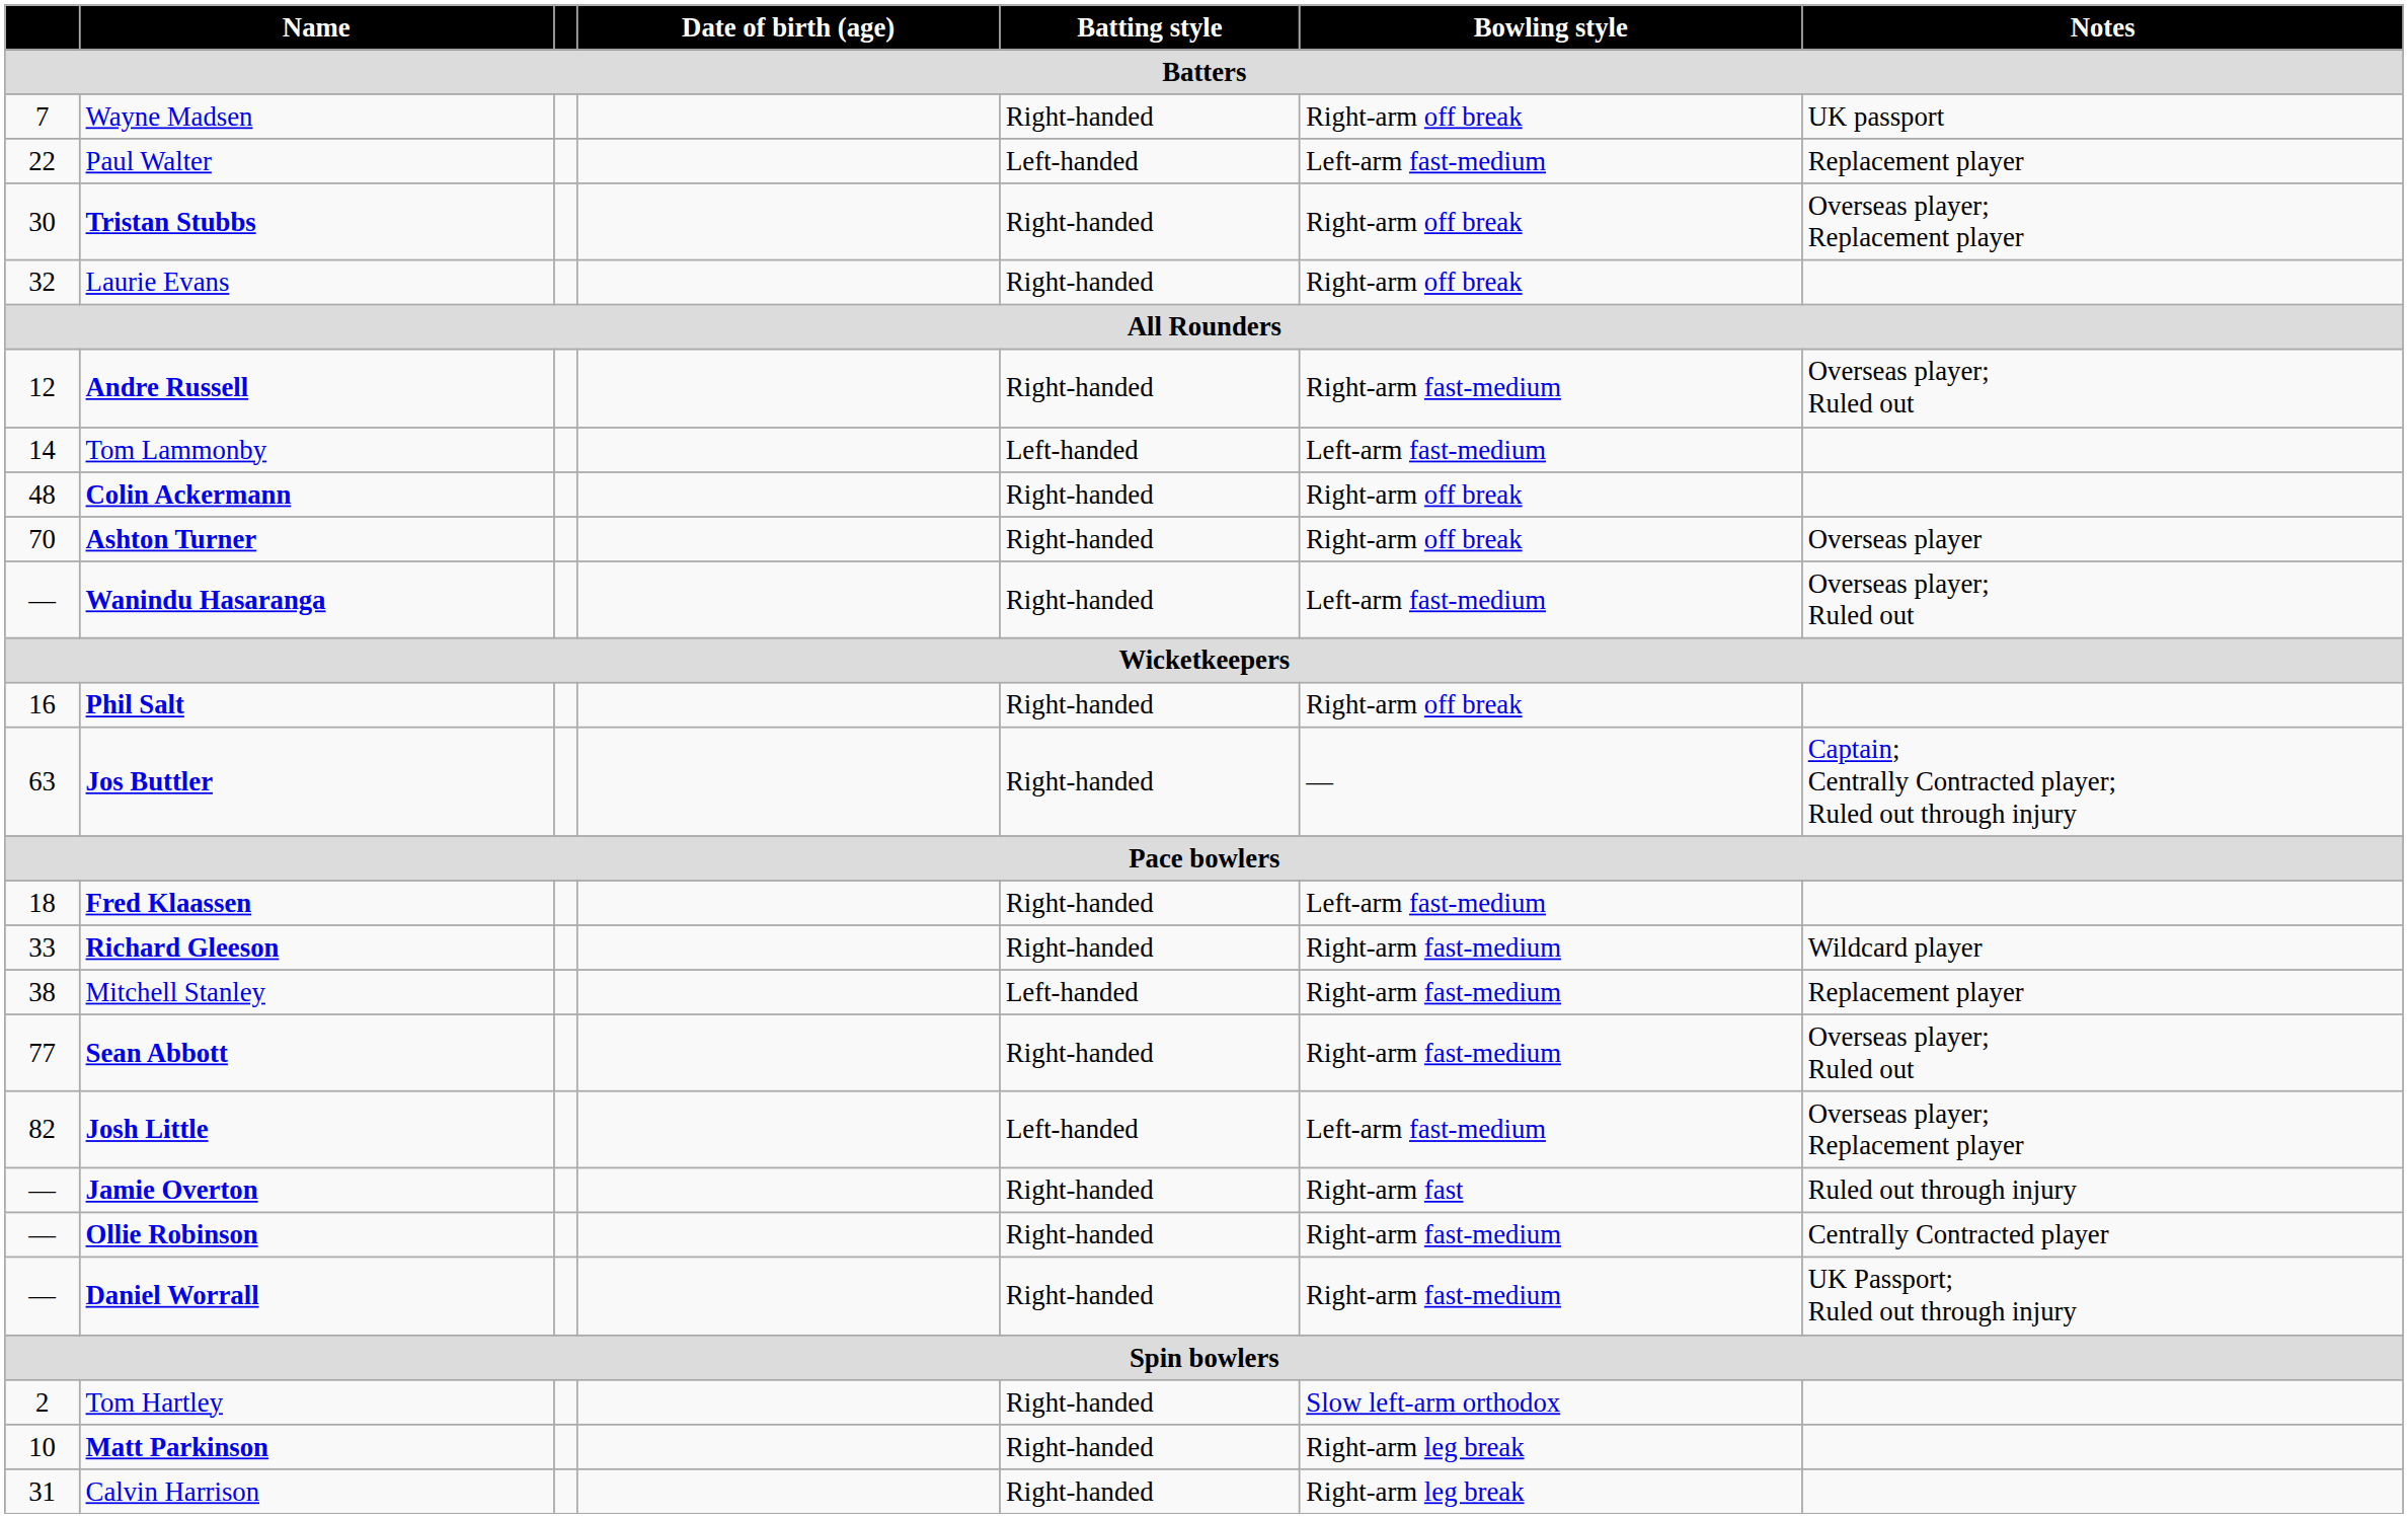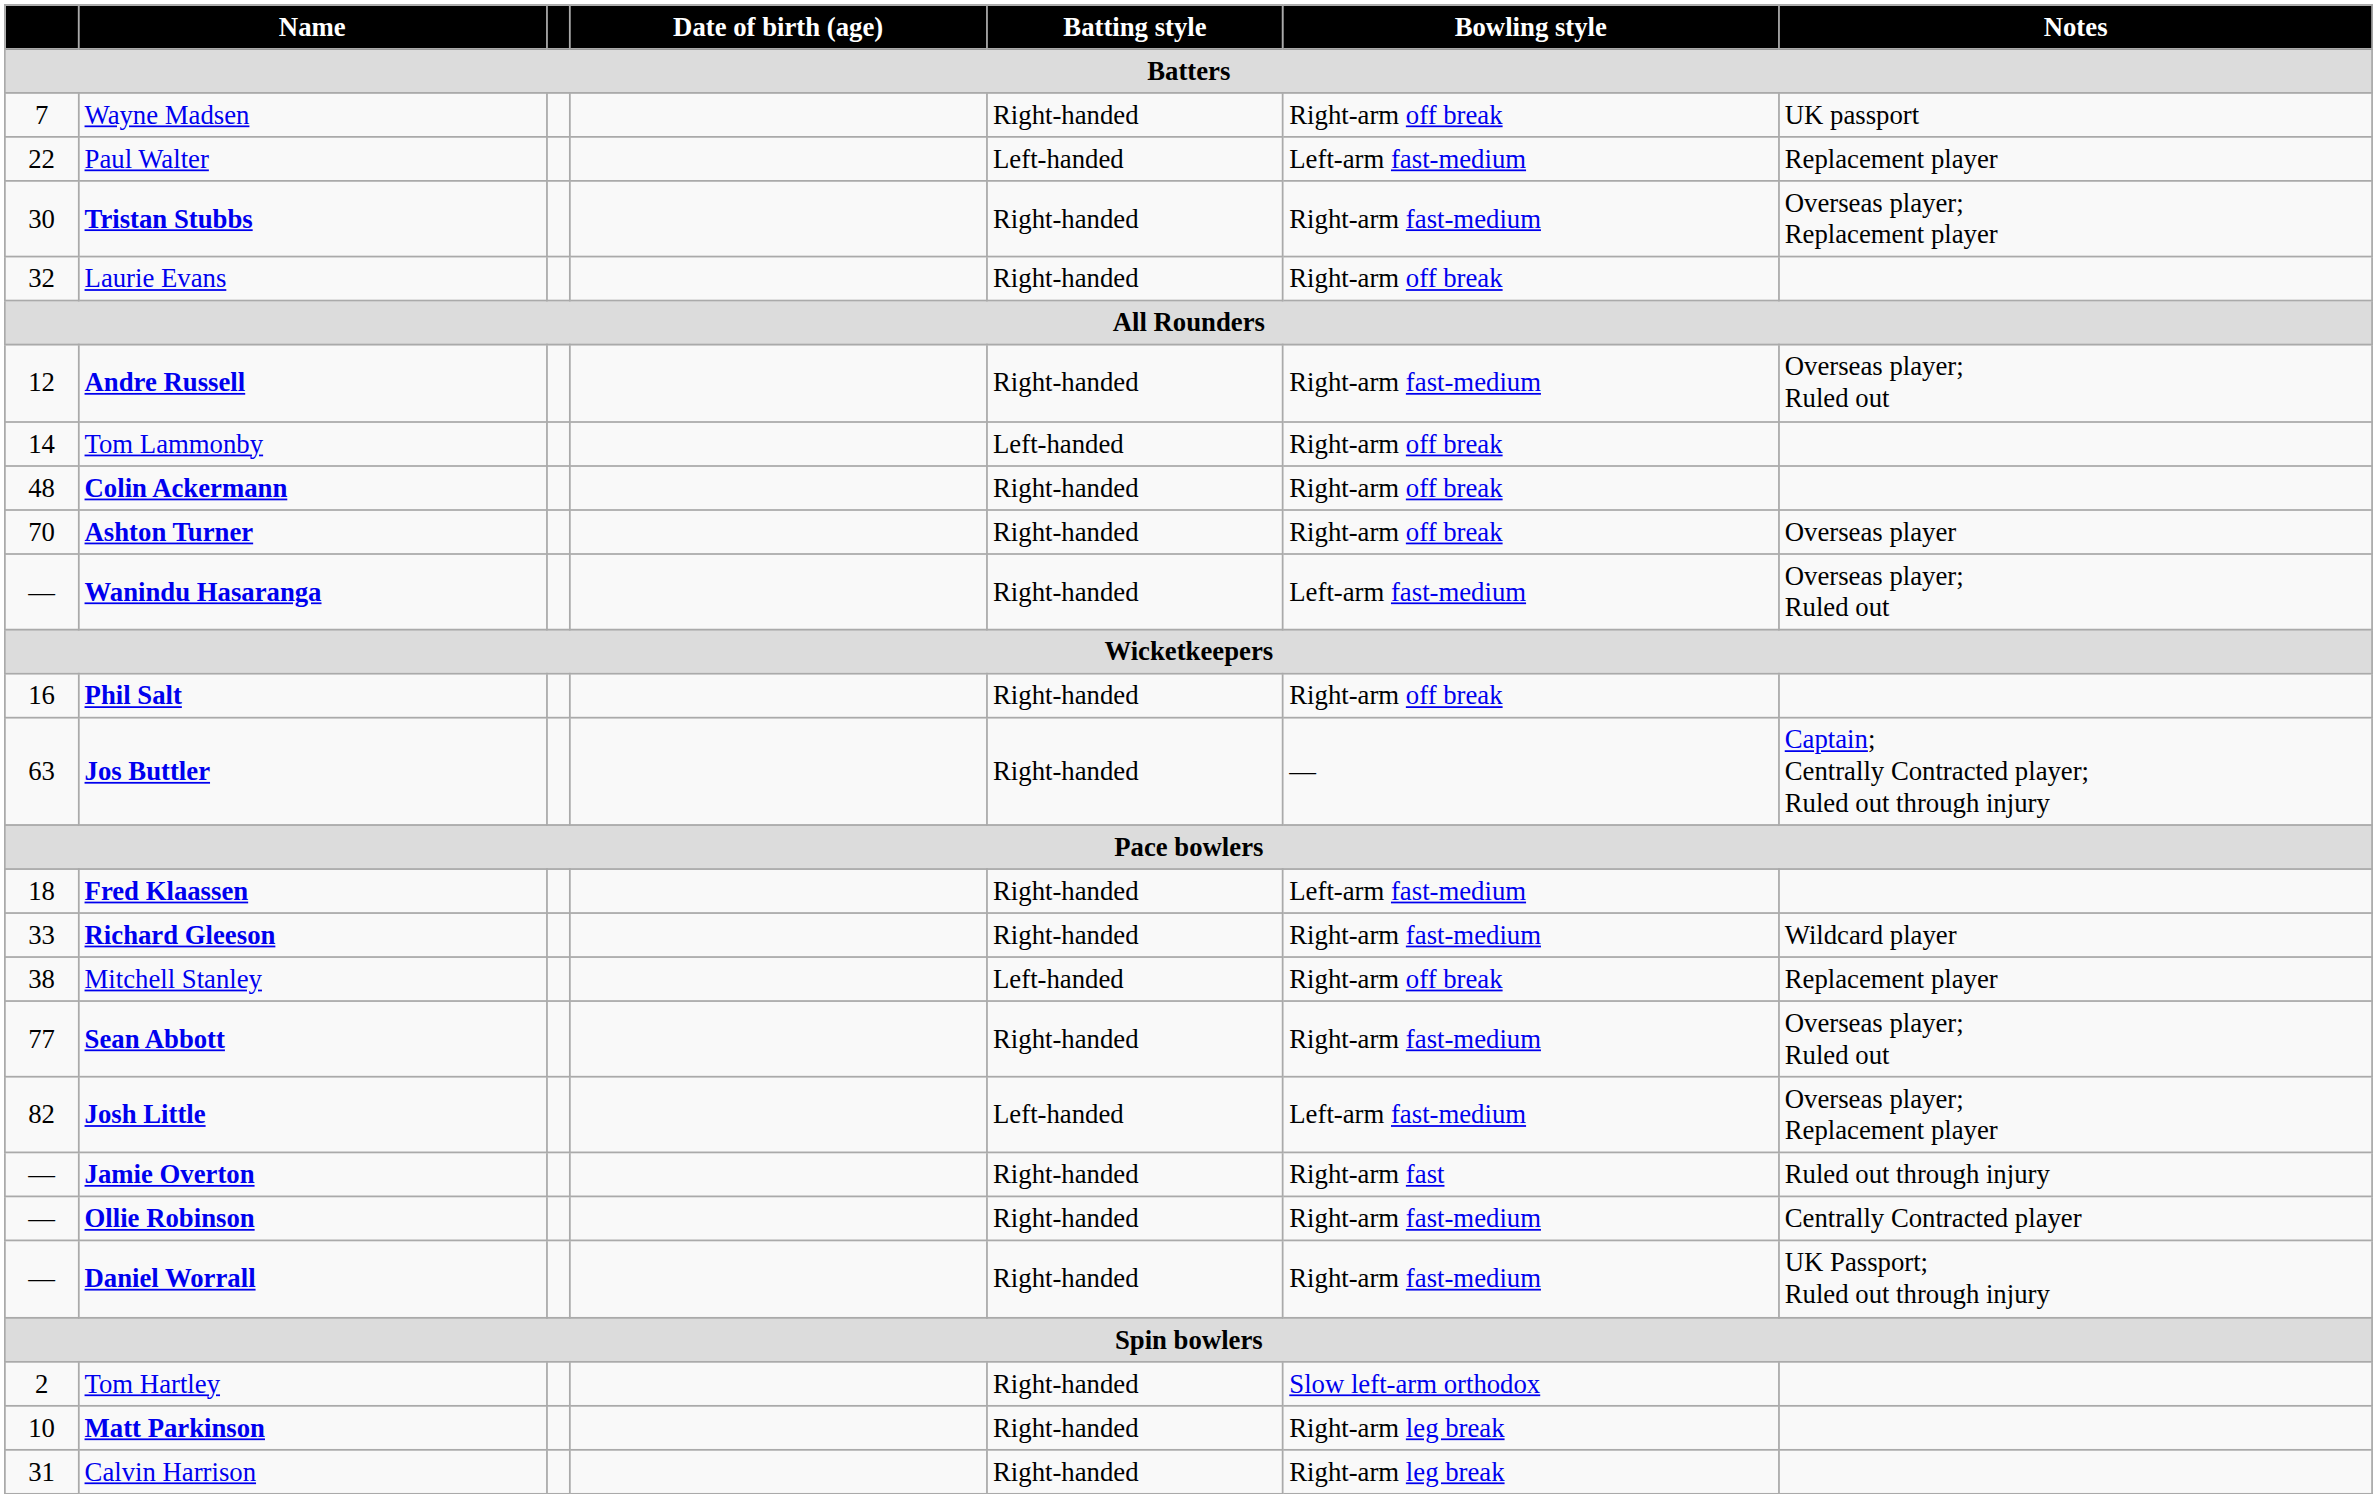Tristan Stubbs | Bowling style: Right-arm off break -> Right-arm fast-medium
Tom Lammonby | Bowling style: Left-arm fast-medium -> Right-arm off break
Mitchell Stanley | Bowling style: Right-arm fast-medium -> Right-arm off break
